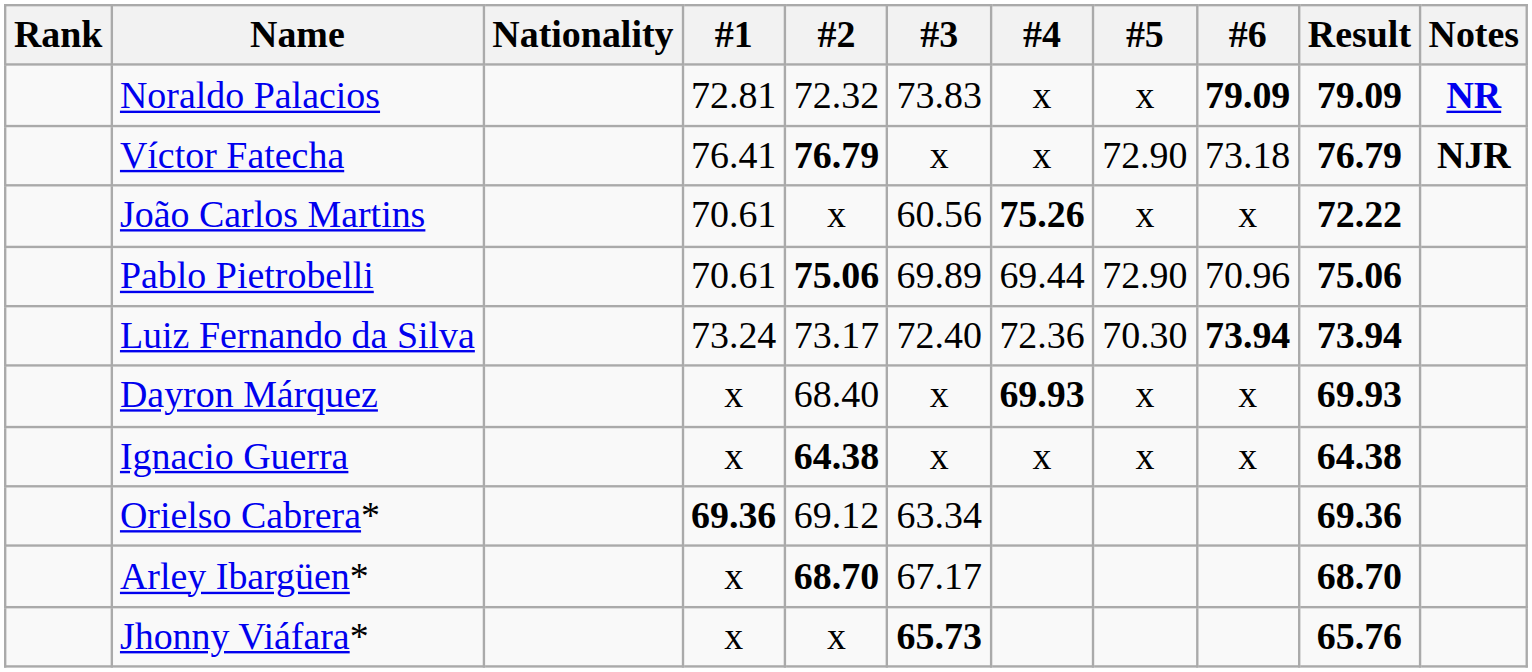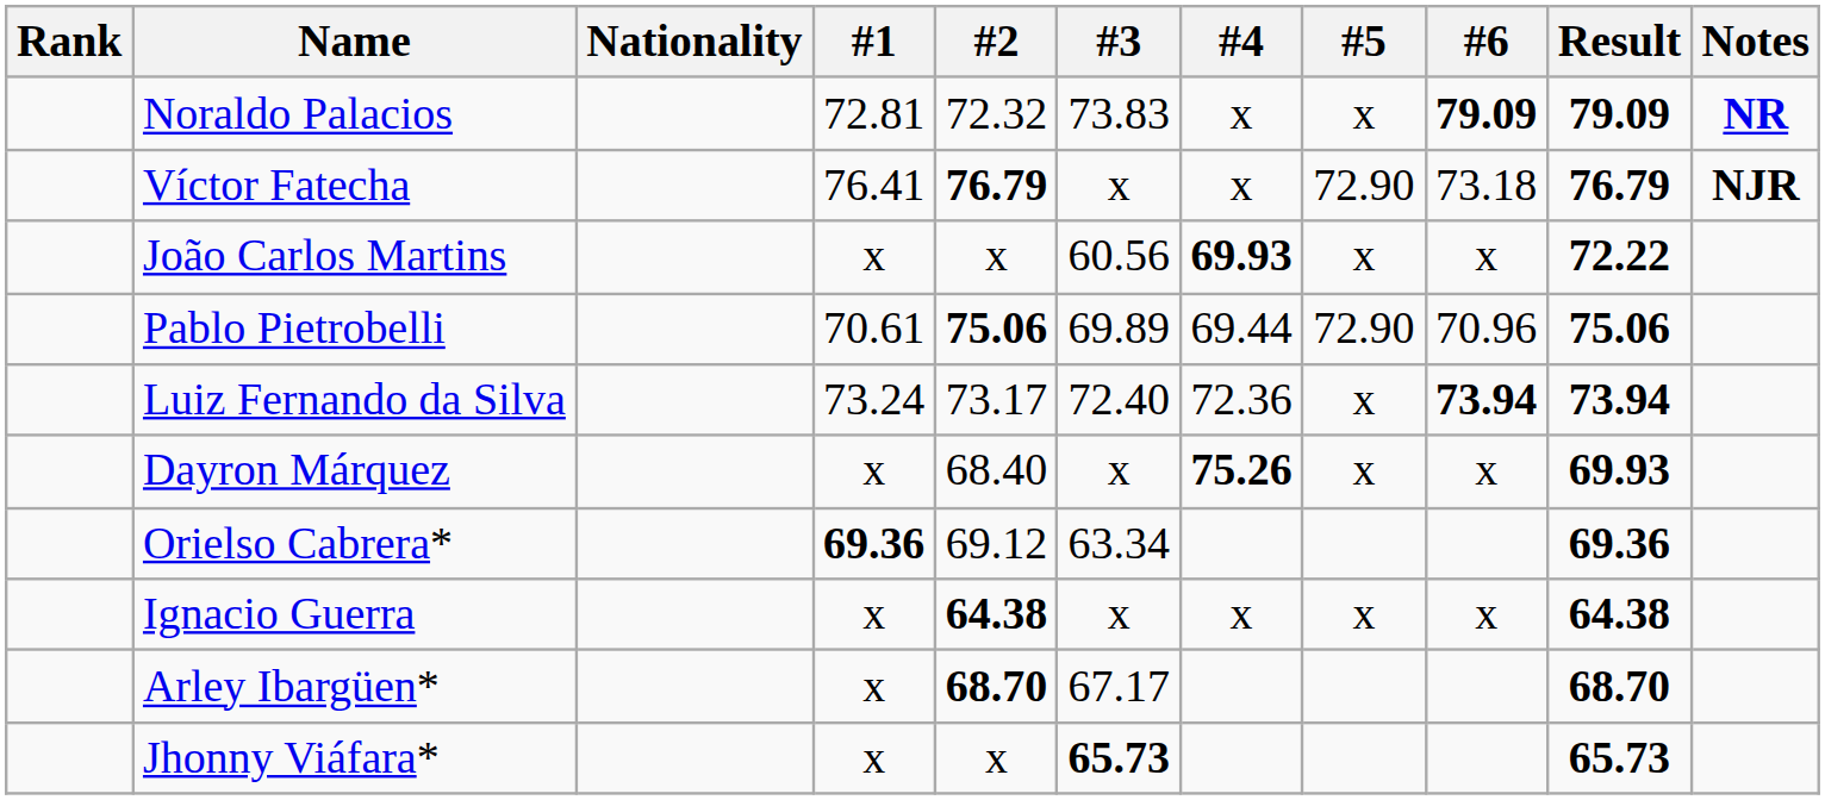João Carlos Martins | #1: 70.61 -> x
João Carlos Martins | #4: 75.26 -> 69.93
Luiz Fernando da Silva | #5: 70.30 -> x
Dayron Márquez | #4: 69.93 -> 75.26
rows swapped: Ignacio Guerra <-> Orielso Cabrera*
Jhonny Viáfara* | Result: 65.76 -> 65.73
